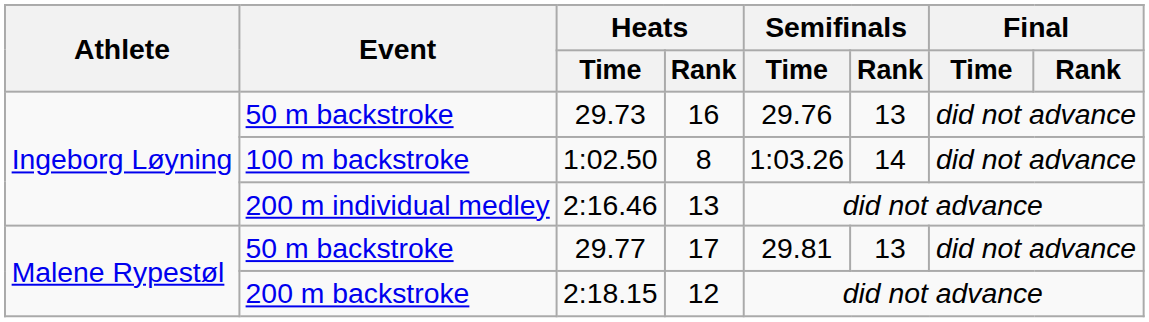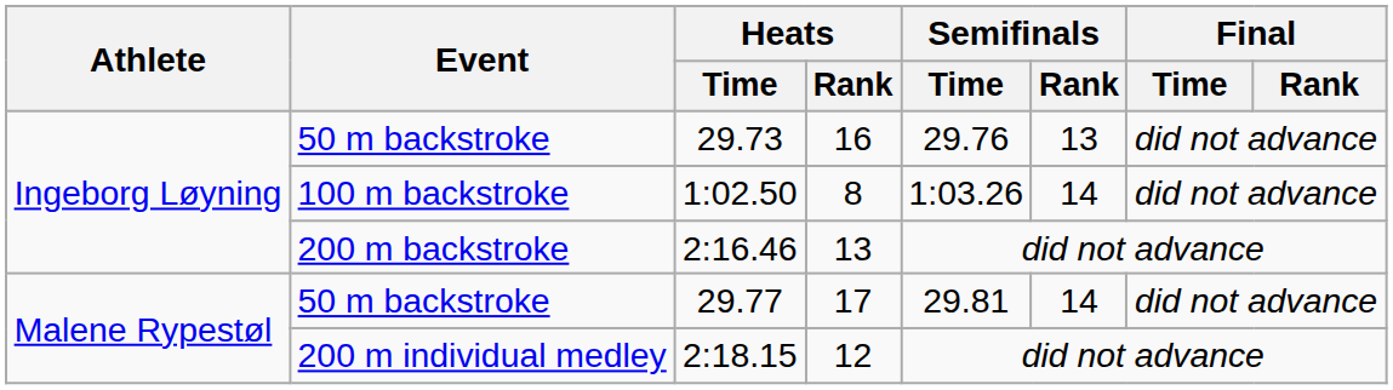2:16.46 | Event: 200 m individual medley -> 200 m backstroke
29.77 | Semifinals / Rank: 13 -> 14
2:18.15 | Event: 200 m backstroke -> 200 m individual medley
